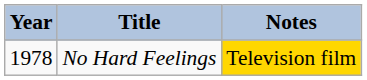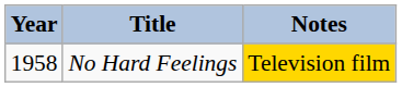No Hard Feelings | Year: 1978 -> 1958
